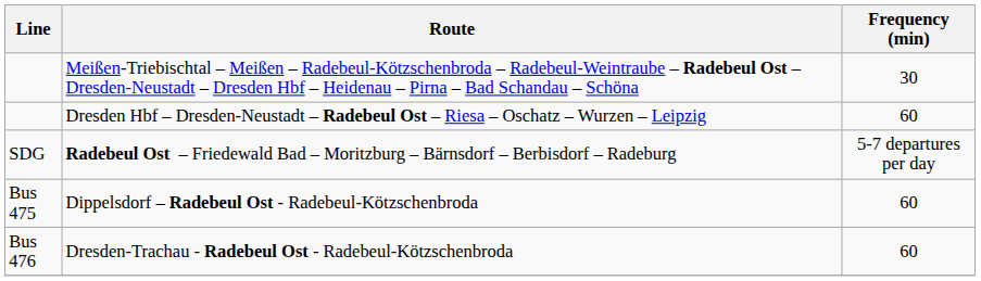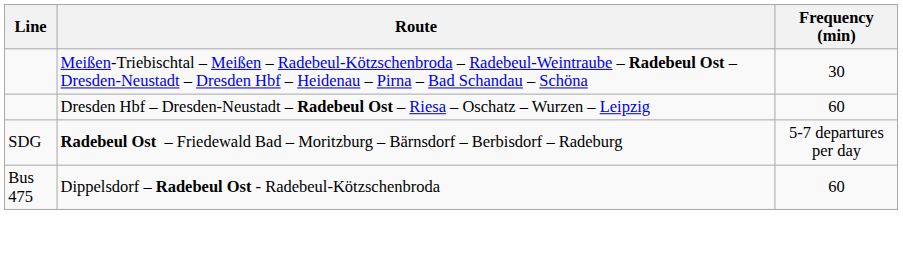- row: Bus 476 | Dresden-Trachau - Radebeul Ost - Radebeul-Kötzschenbroda | 60
